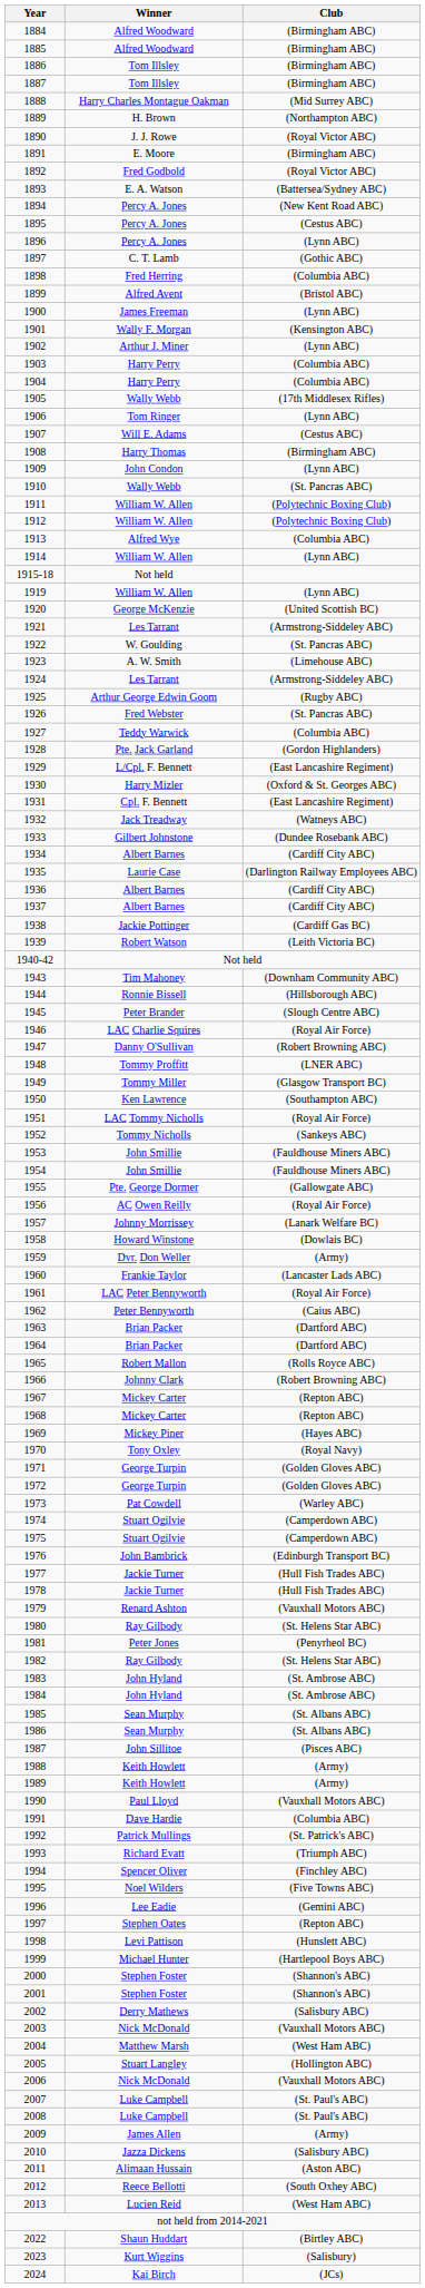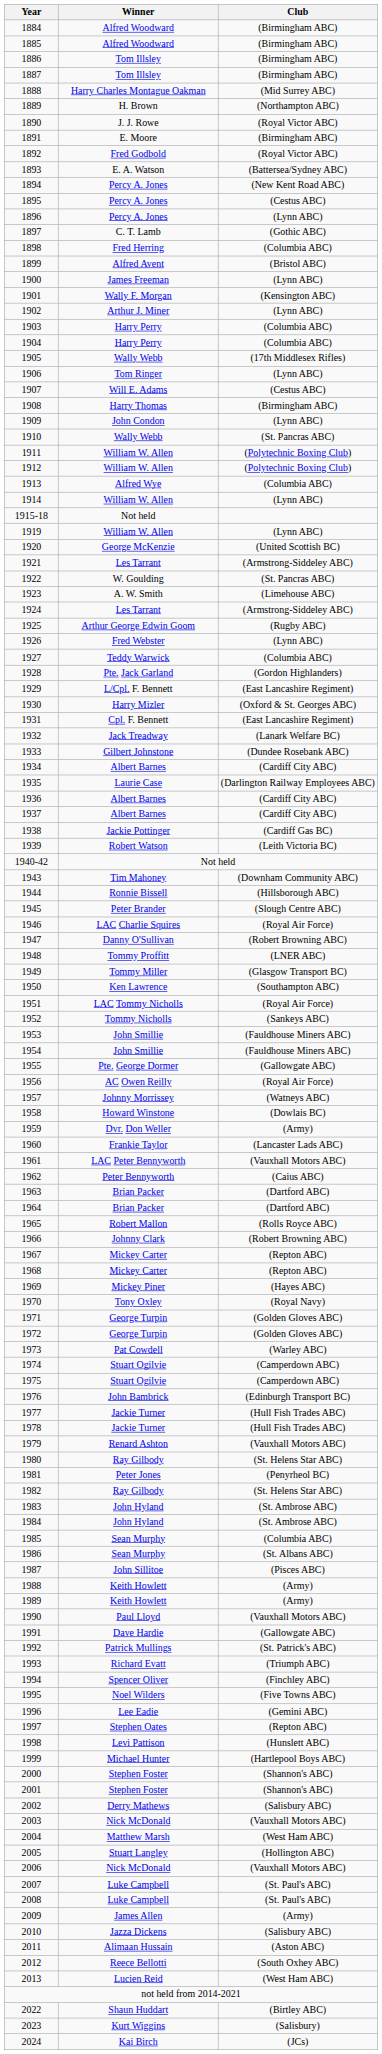1926 | Club: (St. Pancras ABC) -> (Lynn ABC)
1932 | Club: (Watneys ABC) -> (Lanark Welfare BC)
1957 | Club: (Lanark Welfare BC) -> (Watneys ABC)
1961 | Club: (Royal Air Force) -> (Vauxhall Motors ABC)
1985 | Club: (St. Albans ABC) -> (Columbia ABC)
1991 | Club: (Columbia ABC) -> (Gallowgate ABC)
